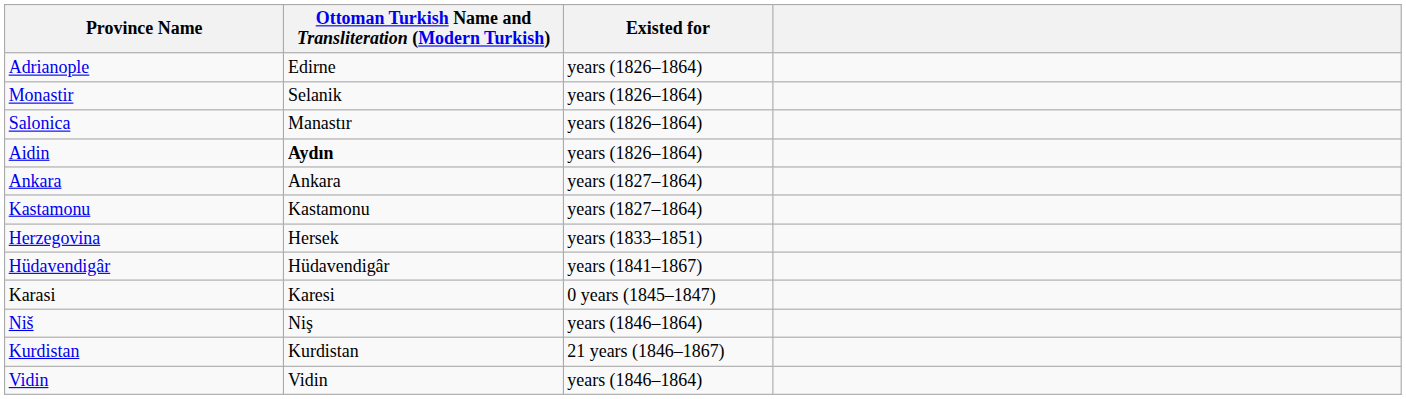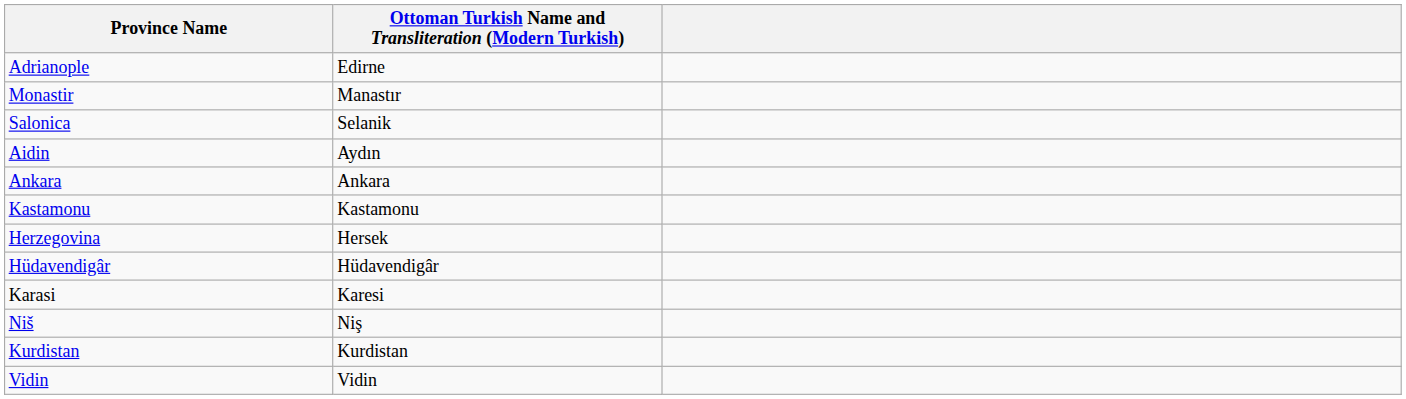- column: Existed for | years (1826–1864) | years (1826–1864) | years (1826–1864) | years (1826–1864) | years (1827–1864) | years (1827–1864) | years (1833–1851) | years (1841–1867) | 0 years (1845–1847) | years (1846–1864) | 21 years (1846–1867) | years (1846–1864)
Monastir | Ottoman Turkish Name and Transliteration (Modern Turkish): Selanik -> Manastır
Salonica | Ottoman Turkish Name and Transliteration (Modern Turkish): Manastır -> Selanik
Aidin | Ottoman Turkish Name and Transliteration (Modern Turkish): bold -> normal
